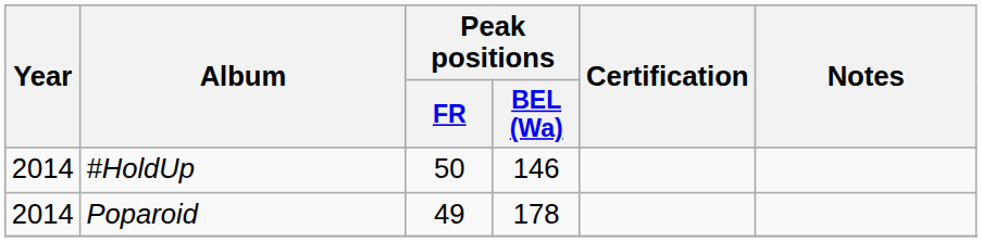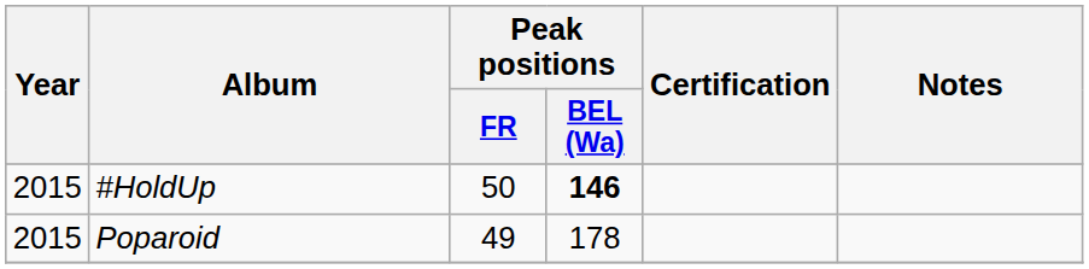#HoldUp | Year: 2014 -> 2015
#HoldUp | Peak positions / BEL (Wa): normal -> bold
Poparoid | Year: 2014 -> 2015
